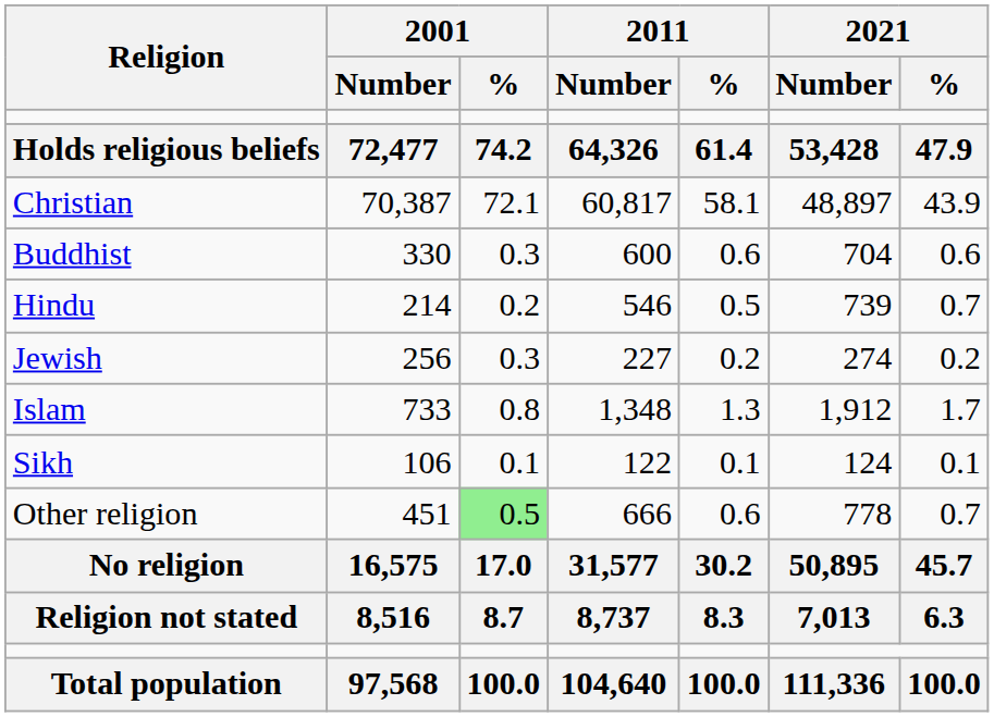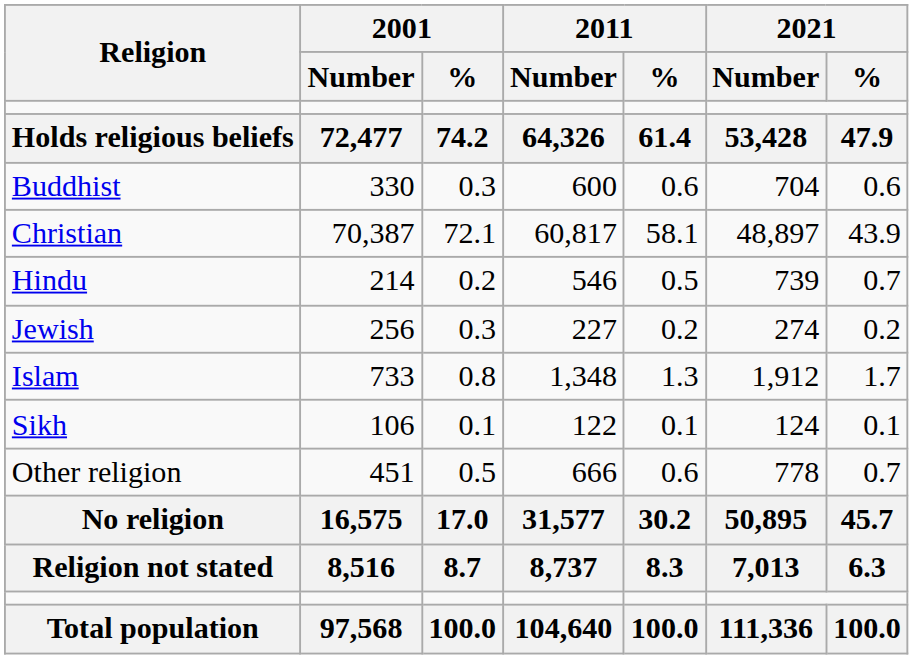rows swapped: Christian <-> Buddhist
Other religion | 2001 / %: lightgreen background -> no background
